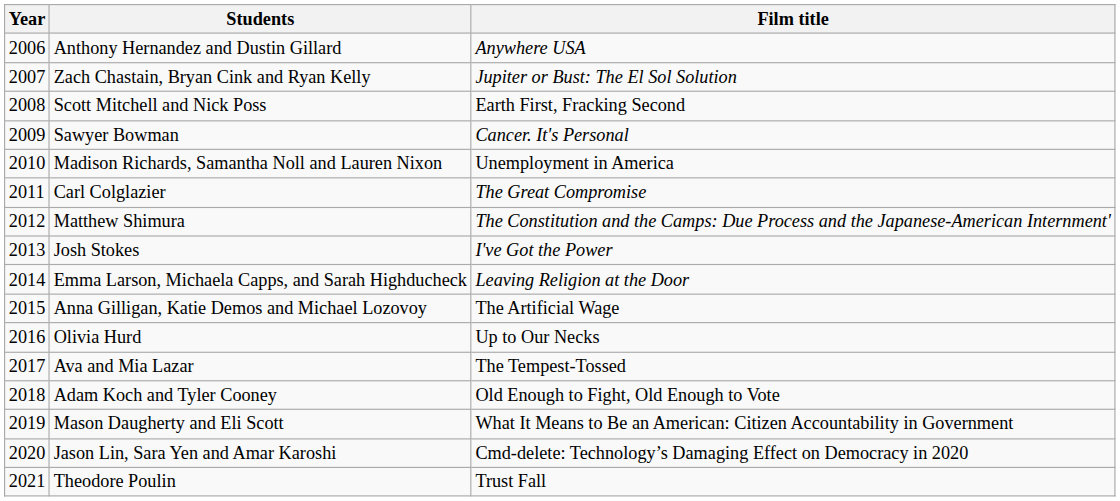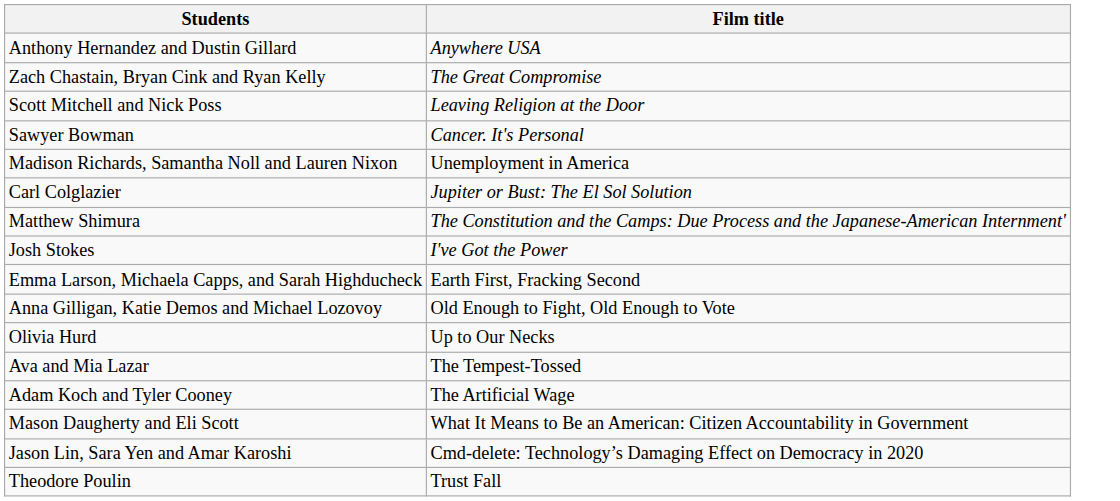- column: Year | 2006 | 2007 | 2008 | 2009 | 2010 | 2011 | 2012 | 2013 | 2014 | 2015 | 2016 | 2017 | 2018 | 2019 | 2020 | 2021
Zach Chastain, Bryan Cink and Ryan Kelly | Film title: Jupiter or Bust: The El Sol Solution -> The Great Compromise
Scott Mitchell and Nick Poss | Film title: Earth First, Fracking Second -> Leaving Religion at the Door
Carl Colglazier | Film title: The Great Compromise -> Jupiter or Bust: The El Sol Solution
Emma Larson, Michaela Capps, and Sarah Highducheck | Film title: Leaving Religion at the Door -> Earth First, Fracking Second
Anna Gilligan, Katie Demos and Michael Lozovoy | Film title: The Artificial Wage -> Old Enough to Fight, Old Enough to Vote
Adam Koch and Tyler Cooney | Film title: Old Enough to Fight, Old Enough to Vote -> The Artificial Wage
